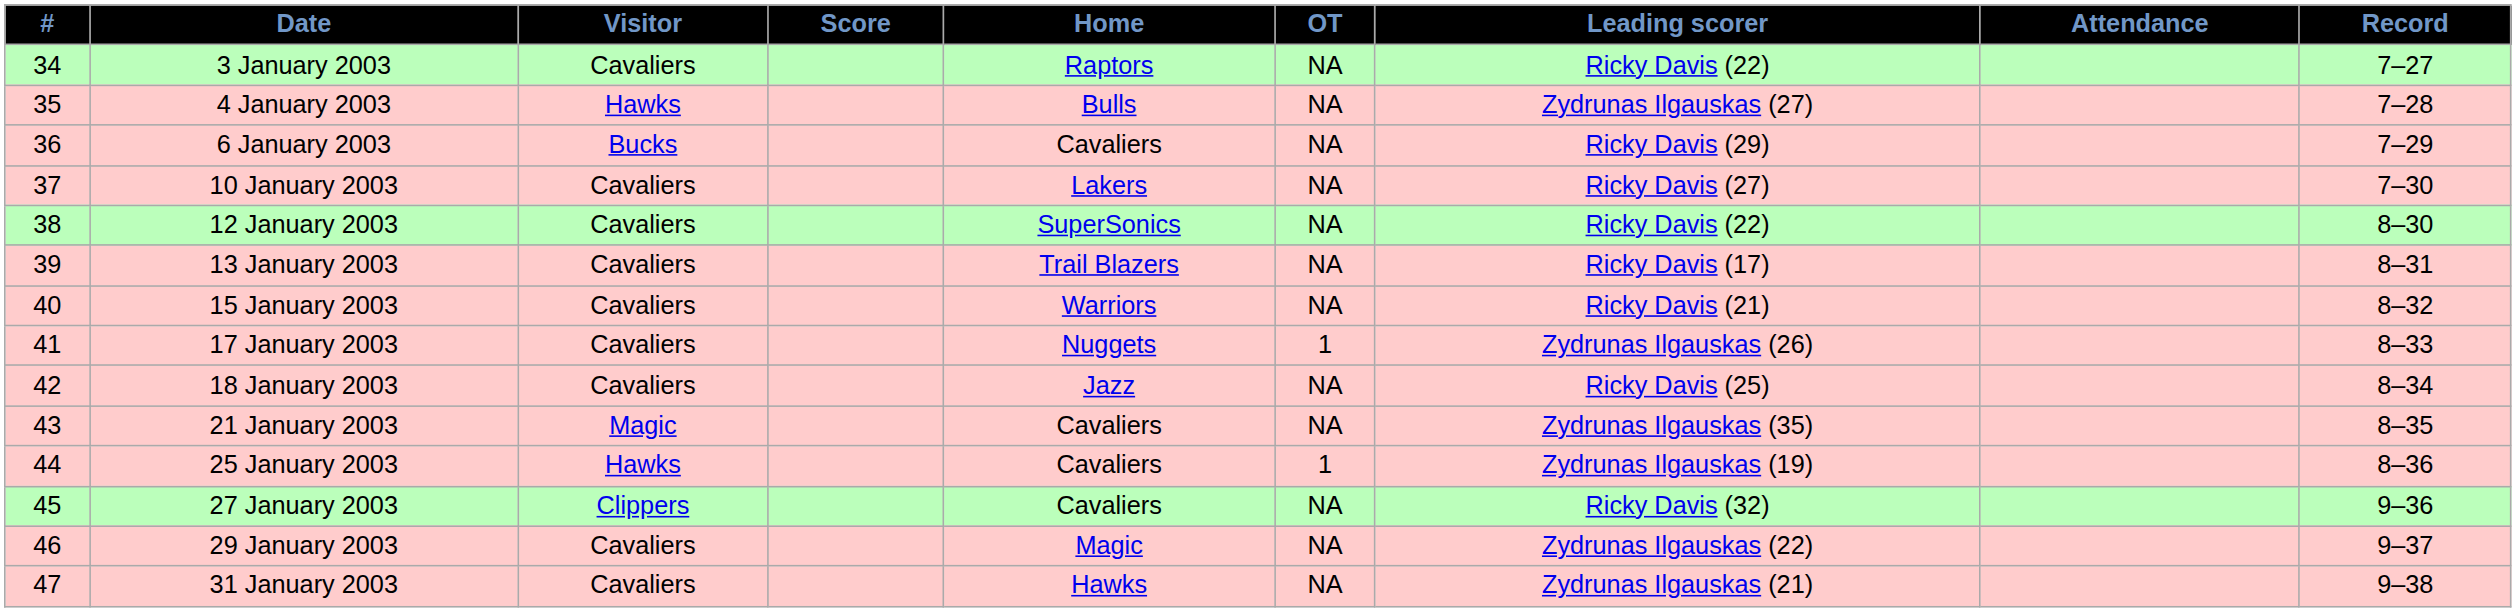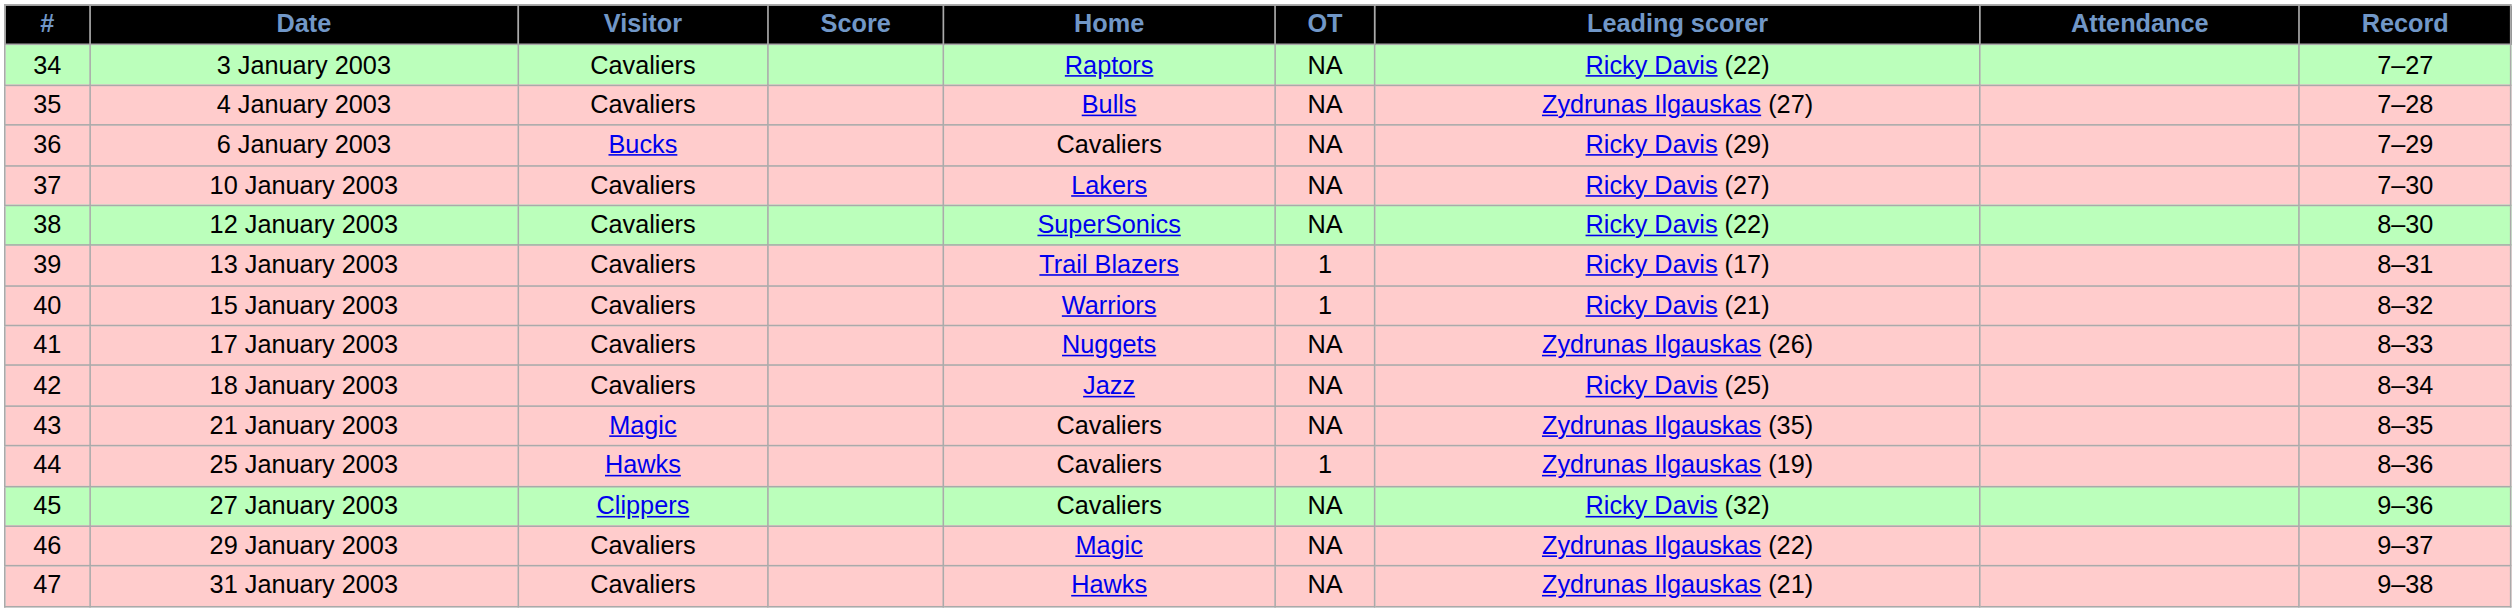4 January 2003 | Visitor: Hawks -> Cavaliers
13 January 2003 | OT: NA -> 1
15 January 2003 | OT: NA -> 1
17 January 2003 | OT: 1 -> NA
